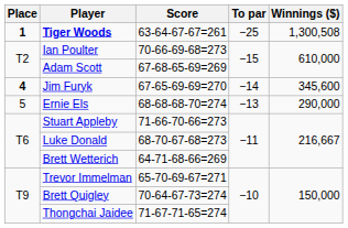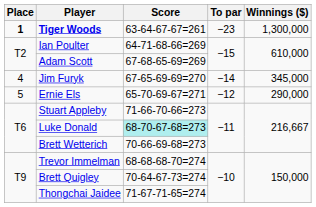Tiger Woods | To par: −25 -> −23
Tiger Woods | Winnings ($): 1,300,508 -> 1,300,000
Ian Poulter | Score: 70-66-69-68=273 -> 64-71-68-66=269
Jim Furyk | Place: bold -> normal
Jim Furyk | Winnings ($): 345,600 -> 345,000
Ernie Els | Score: 68-68-68-70=274 -> 65-70-69-67=271
Ernie Els | To par: −13 -> −12
Luke Donald | Score: no background -> paleturquoise background
Brett Wetterich | Score: 64-71-68-66=269 -> 70-66-69-68=273
Trevor Immelman | Score: 65-70-69-67=271 -> 68-68-68-70=274
